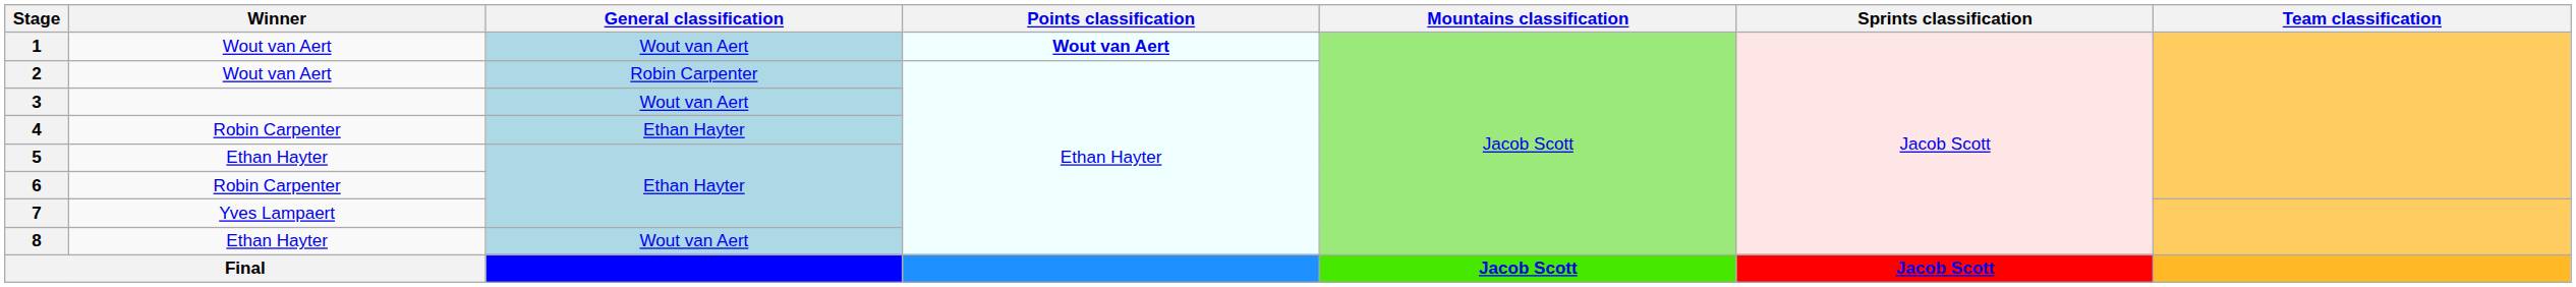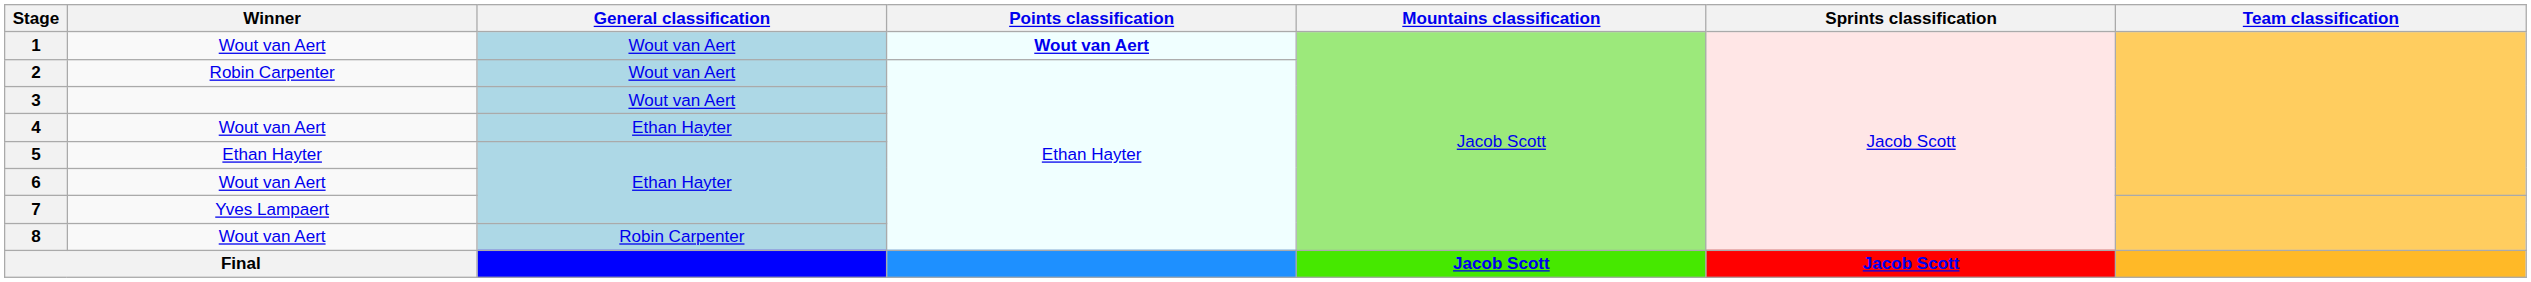2 | Winner: Wout van Aert -> Robin Carpenter
2 | General classification: Robin Carpenter -> Wout van Aert
4 | Winner: Robin Carpenter -> Wout van Aert
6 | Winner: Robin Carpenter -> Wout van Aert
8 | Winner: Ethan Hayter -> Wout van Aert
8 | General classification: Wout van Aert -> Robin Carpenter
